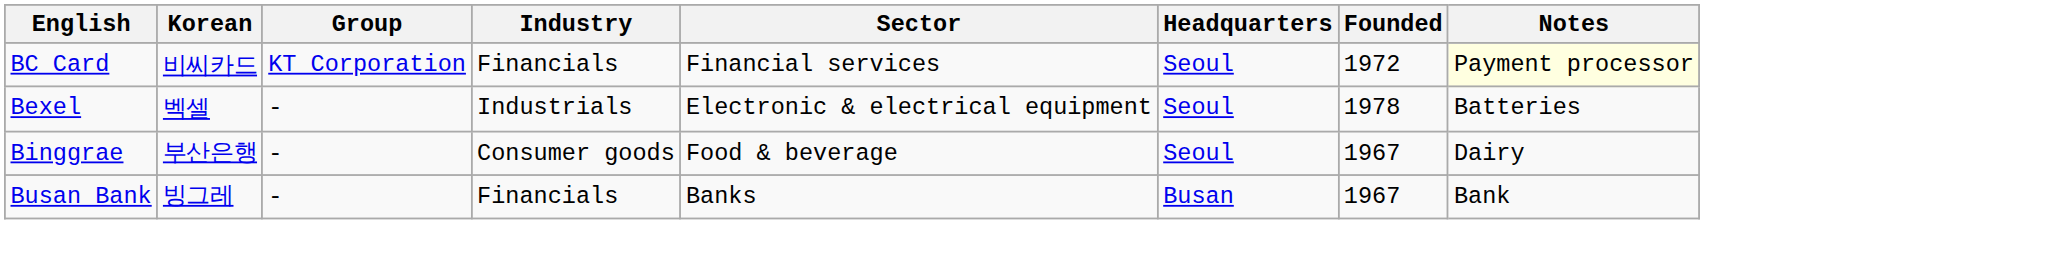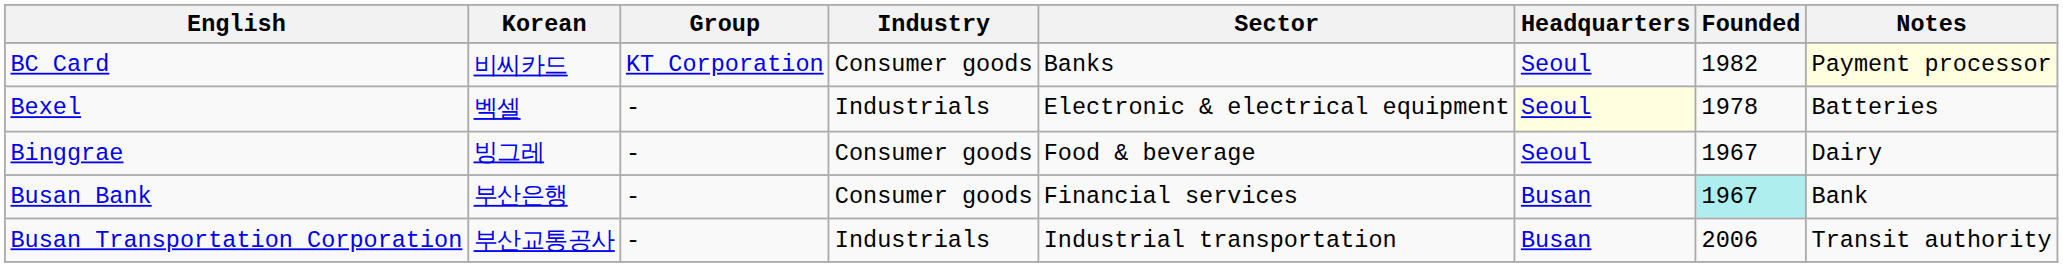BC Card | Industry: Financials -> Consumer goods
BC Card | Sector: Financial services -> Banks
BC Card | Founded: 1972 -> 1982
Bexel | Headquarters: no background -> lightyellow background
Binggrae | Korean: 부산은행 -> 빙그레
Busan Bank | Korean: 빙그레 -> 부산은행
Busan Bank | Industry: Financials -> Consumer goods
Busan Bank | Sector: Banks -> Financial services
Busan Bank | Founded: no background -> paleturquoise background
+ row: Busan Transportation Corporation | 부산교통공사 | - | Industrials | Industrial transportation | Busan | 2006 | Transit authority
